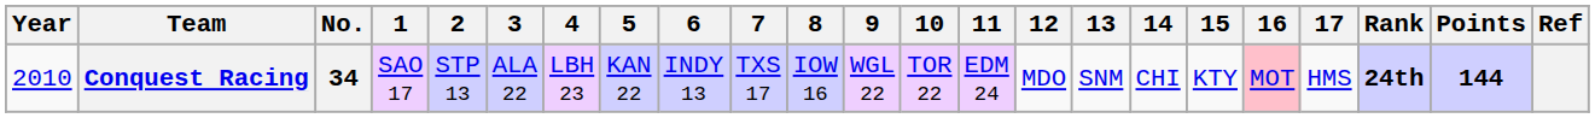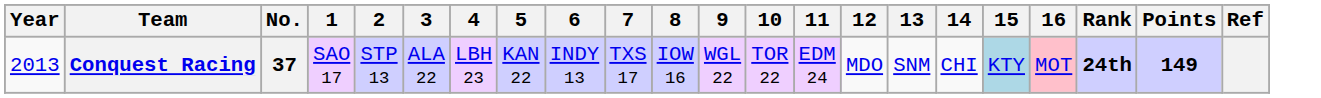- column: 17 | HMS
Conquest Racing | Year: 2010 -> 2013
Conquest Racing | No.: 34 -> 37
Conquest Racing | 15: no background -> lightblue background
Conquest Racing | Points: 144 -> 149
